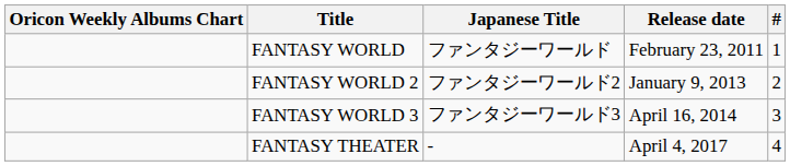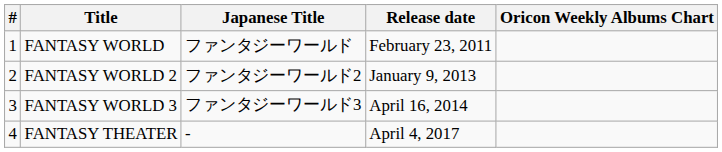columns swapped: # <-> Oricon Weekly Albums Chart
